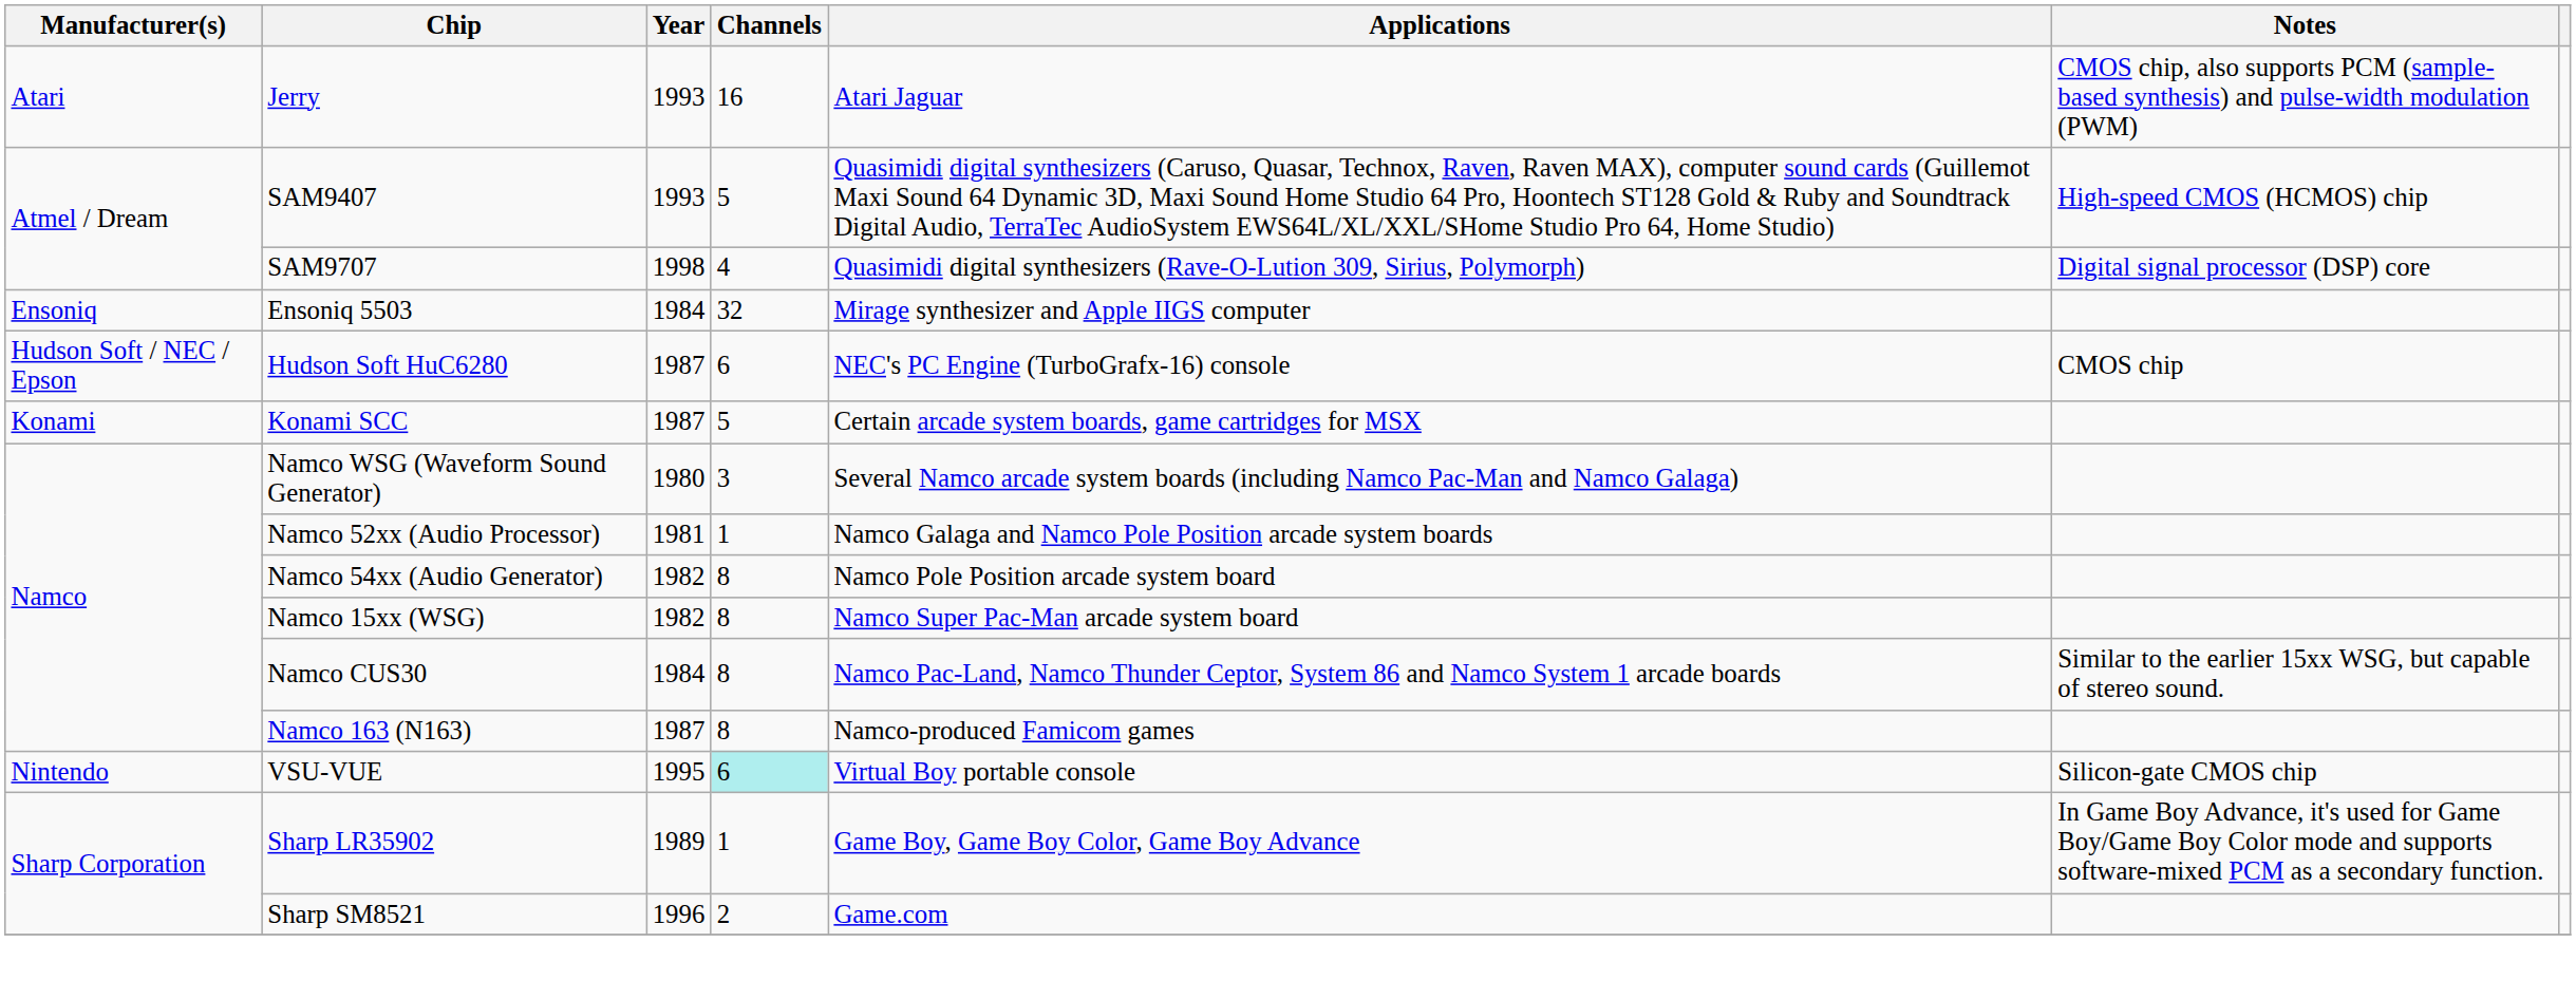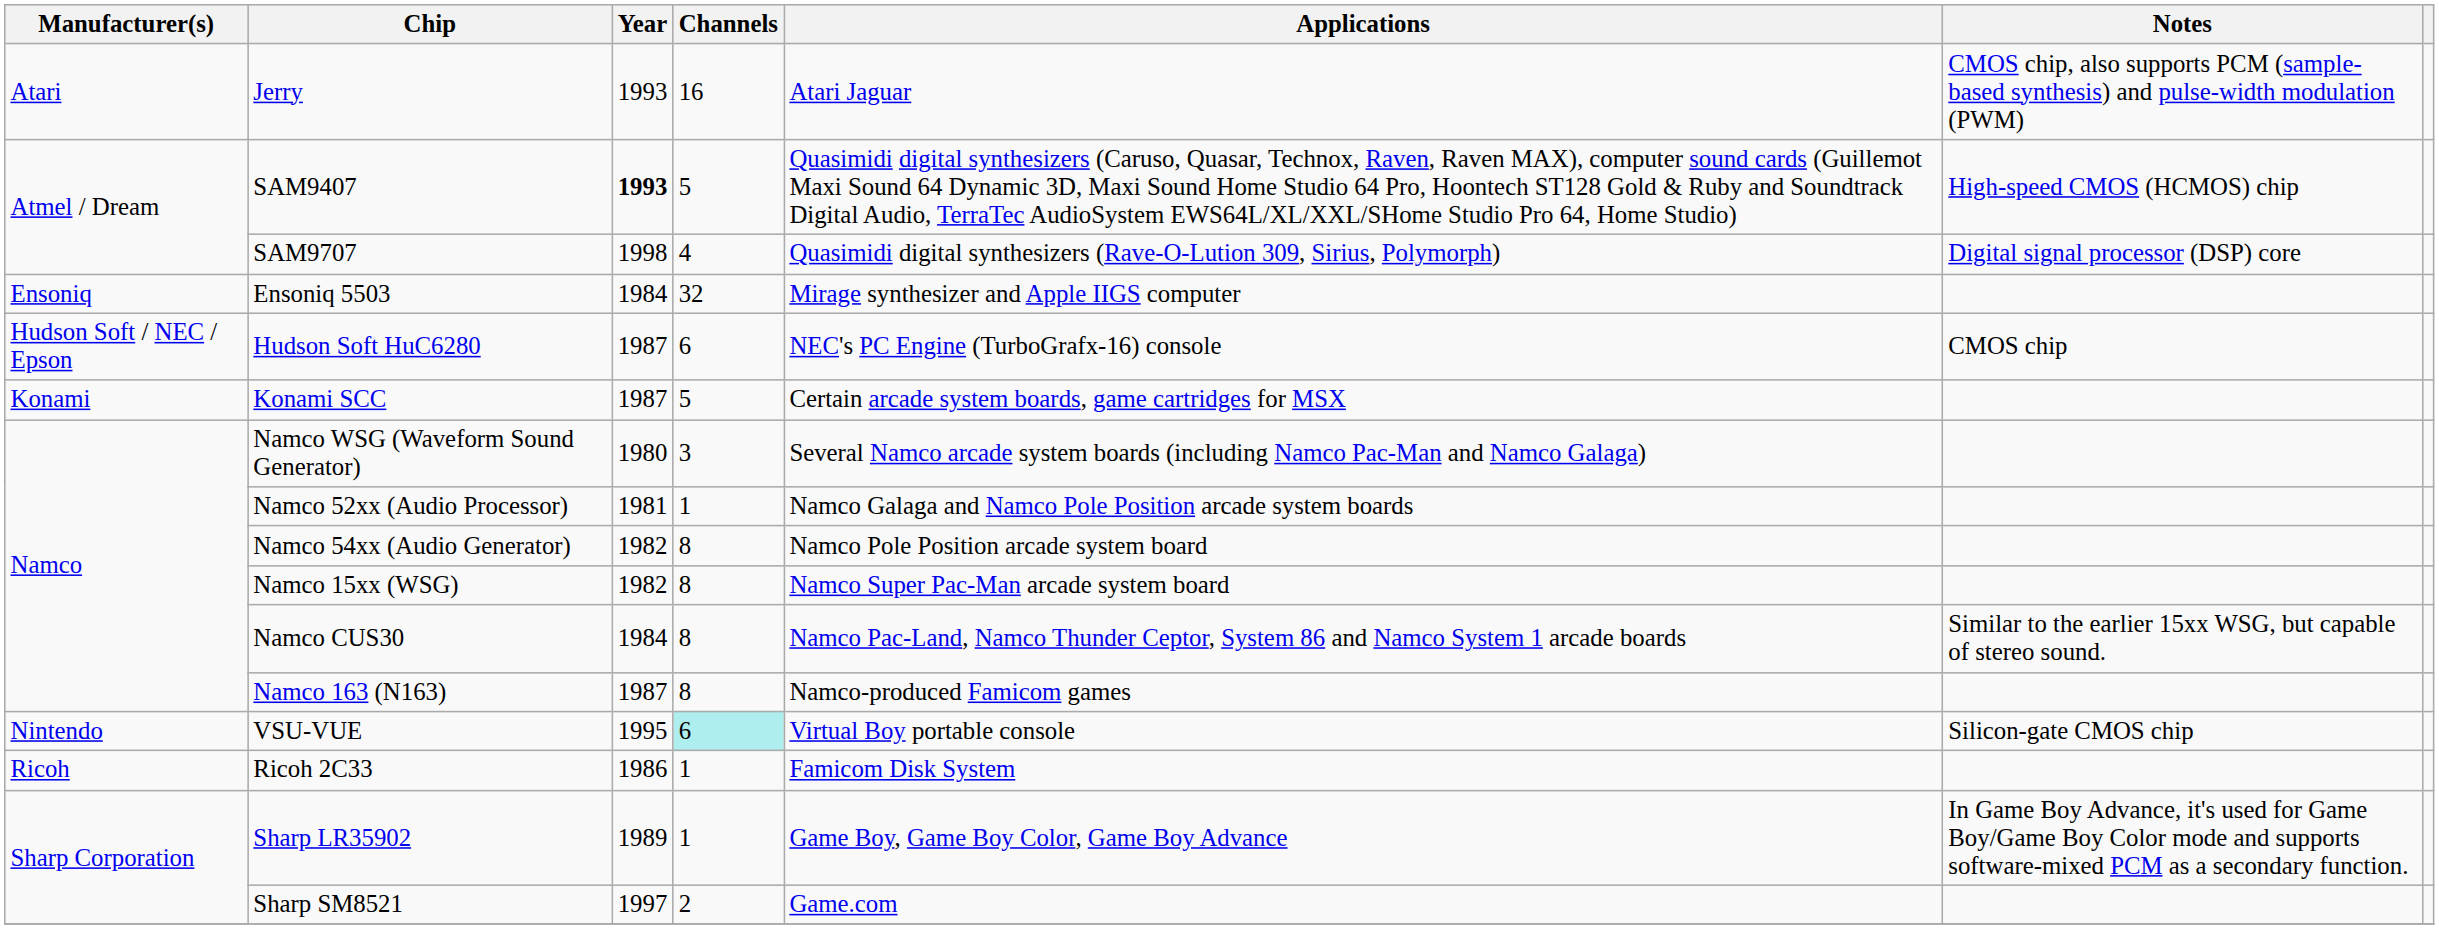SAM9407 | Year: normal -> bold
+ row: Ricoh | Ricoh 2C33 | 1986 | 1 | Famicom Disk System
Sharp SM8521 | Year: 1996 -> 1997
